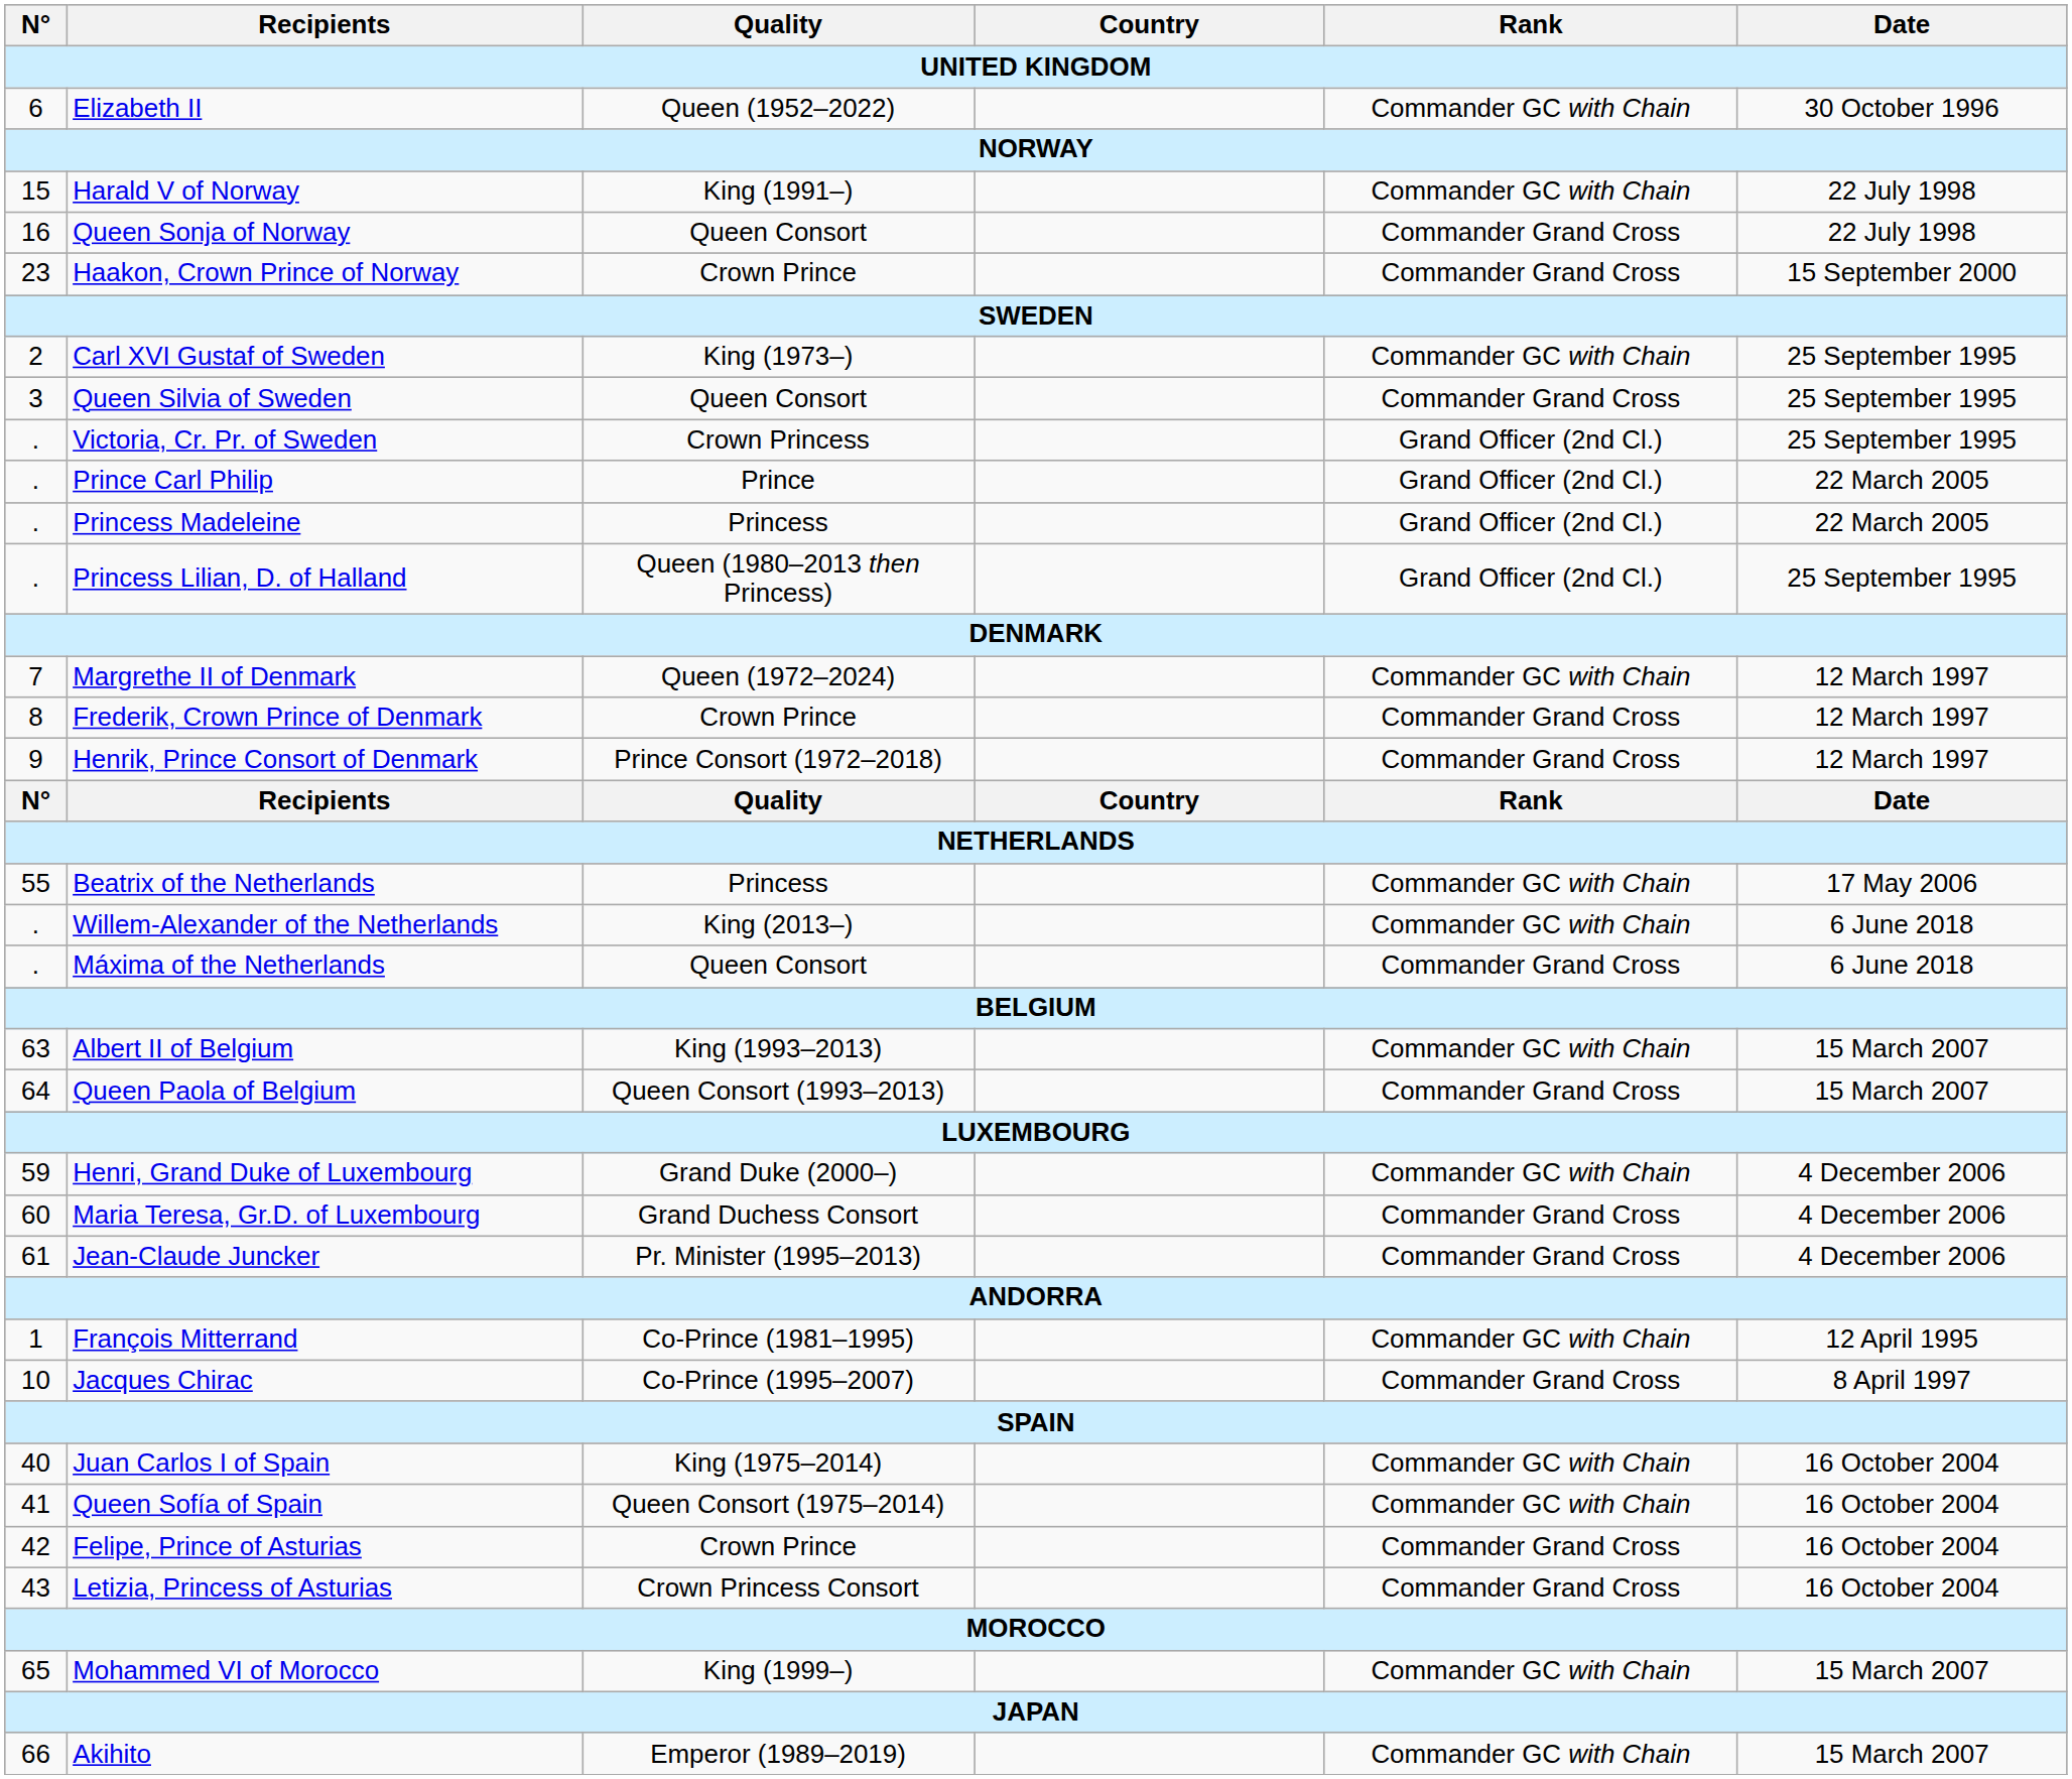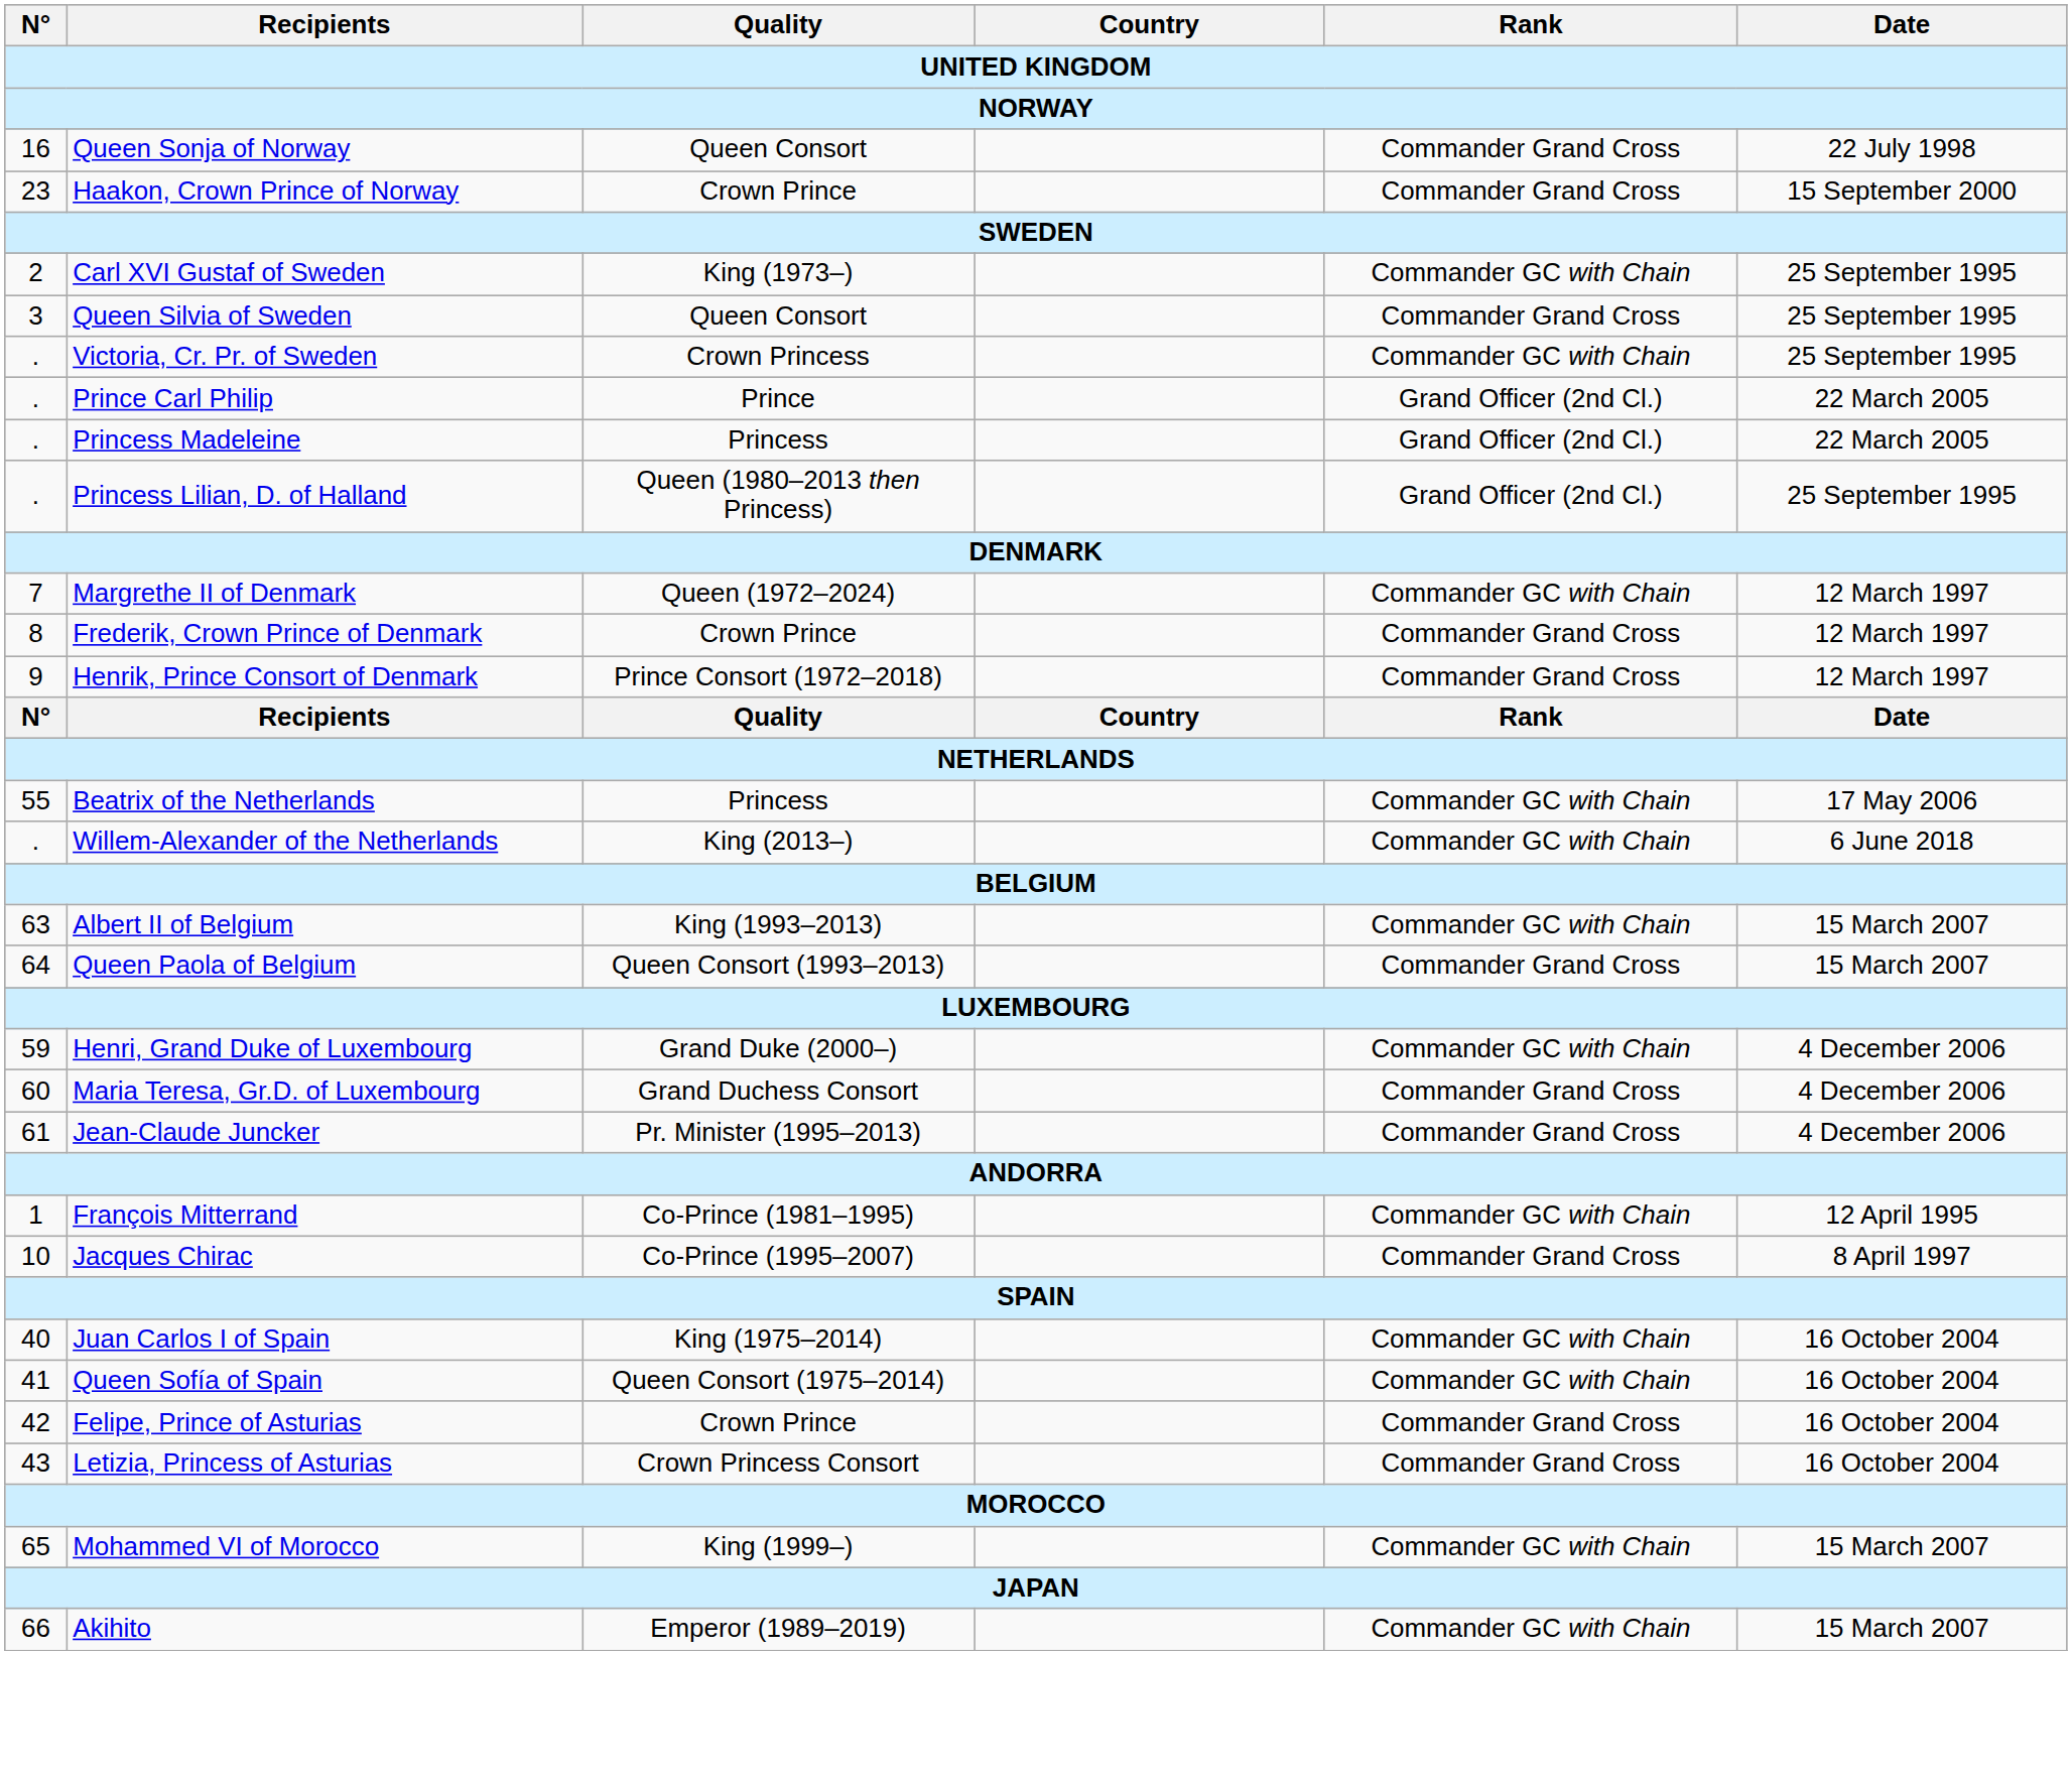- row: 6 | Elizabeth II | Queen (1952–2022) | Commander GC with Chain | 30 October 1996
- row: 15 | Harald V of Norway | King (1991–) | Commander GC with Chain | 22 July 1998
Victoria, Cr. Pr. of Sweden | Rank: Grand Officer (2nd Cl.) -> Commander GC with Chain
- row: . | Máxima of the Netherlands | Queen Consort | Commander Grand Cross | 6 June 2018
